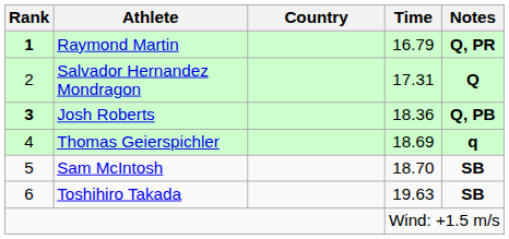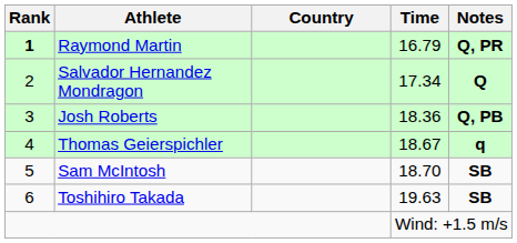Salvador Hernandez Mondragon | Time: 17.31 -> 17.34
Josh Roberts | Rank: bold -> normal
Thomas Geierspichler | Time: 18.69 -> 18.67
